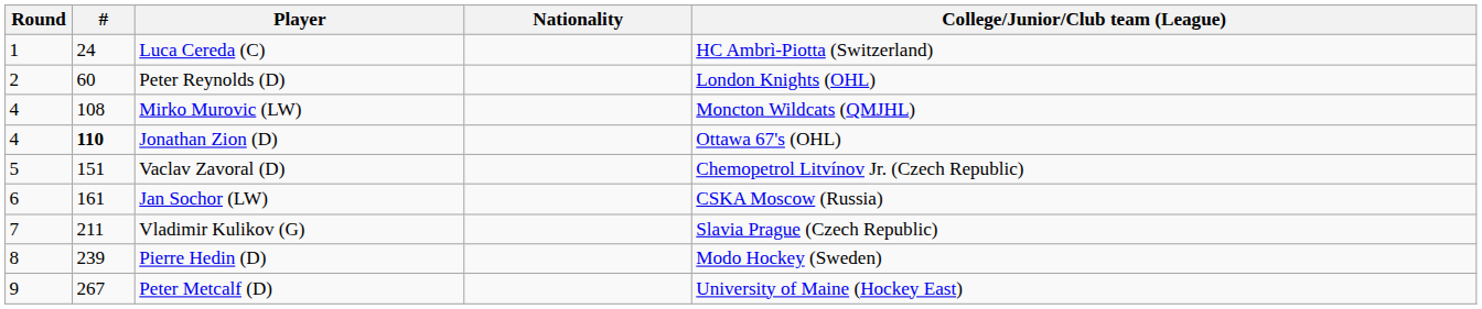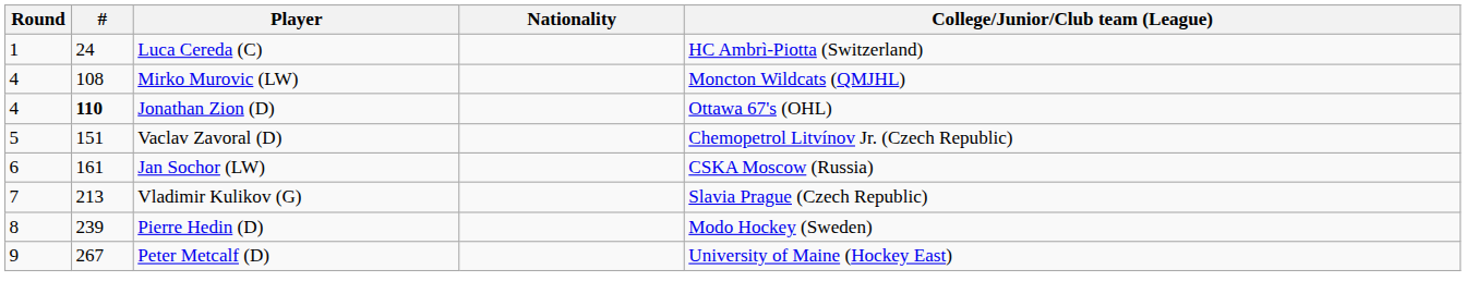- row: 2 | 60 | Peter Reynolds (D) | London Knights (OHL)
Vladimir Kulikov (G) | #: 211 -> 213
